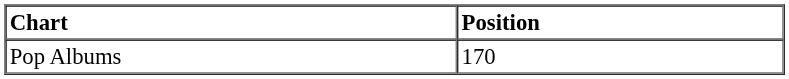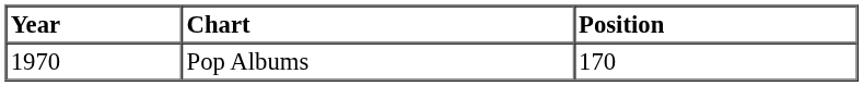+ column: Year | 1970
